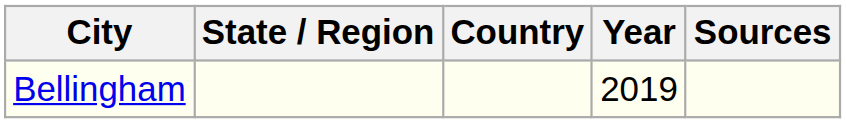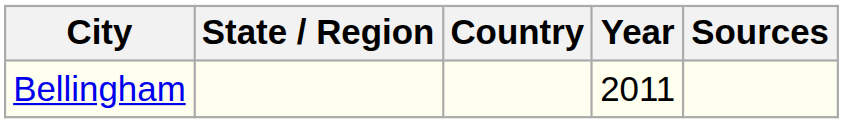Bellingham | Year: 2019 -> 2011
